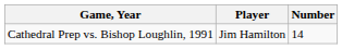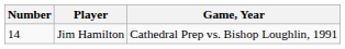columns swapped: Number <-> Game, Year
